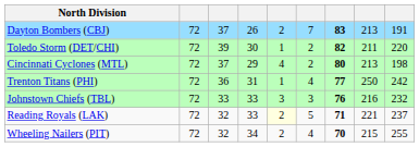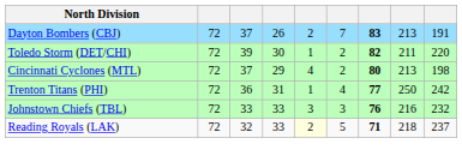Reading Royals (LAK) | column 8: 221 -> 218
- row: Wheeling Nailers (PIT) | 72 | 32 | 34 | 2 | 4 | 70 | 215 | 255
